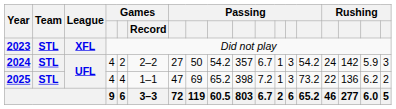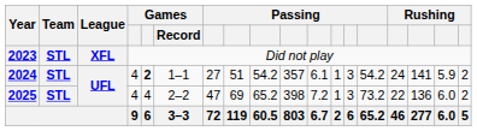2024 | column 5: normal -> bold
2024 | Games / Record: 2–2 -> 1–1
2024 | column 8: 50 -> 51
2024 | column 11: 6.7 -> 6.1
2024 | column 16: 142 -> 141
2024 | column 18: 3 -> 2
2025 | Games / Record: 1–1 -> 2–2
2025 | column 17: 6.2 -> 6.0
